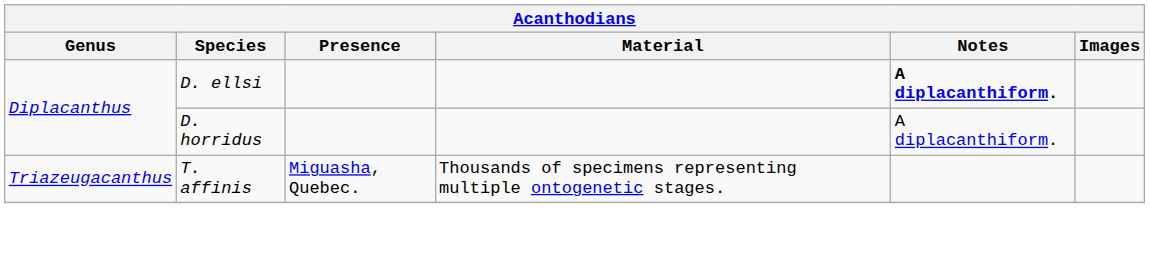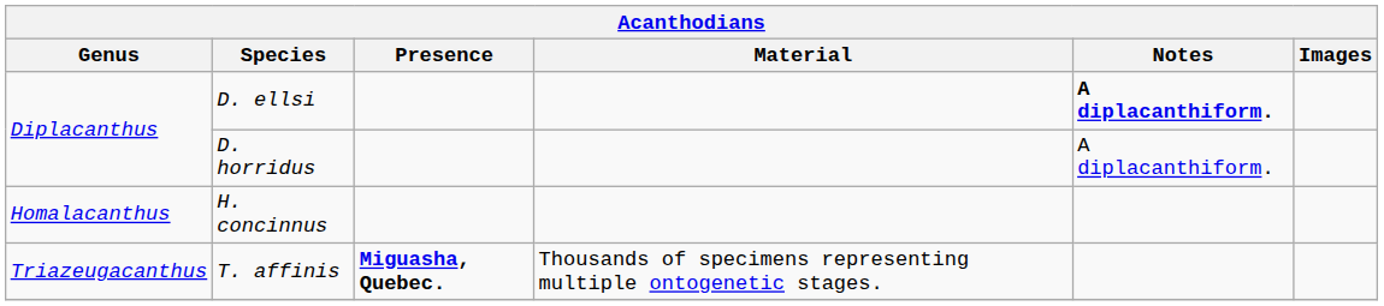+ row: Homalacanthus | H. concinnus
T. affinis | Presence: normal -> bold
